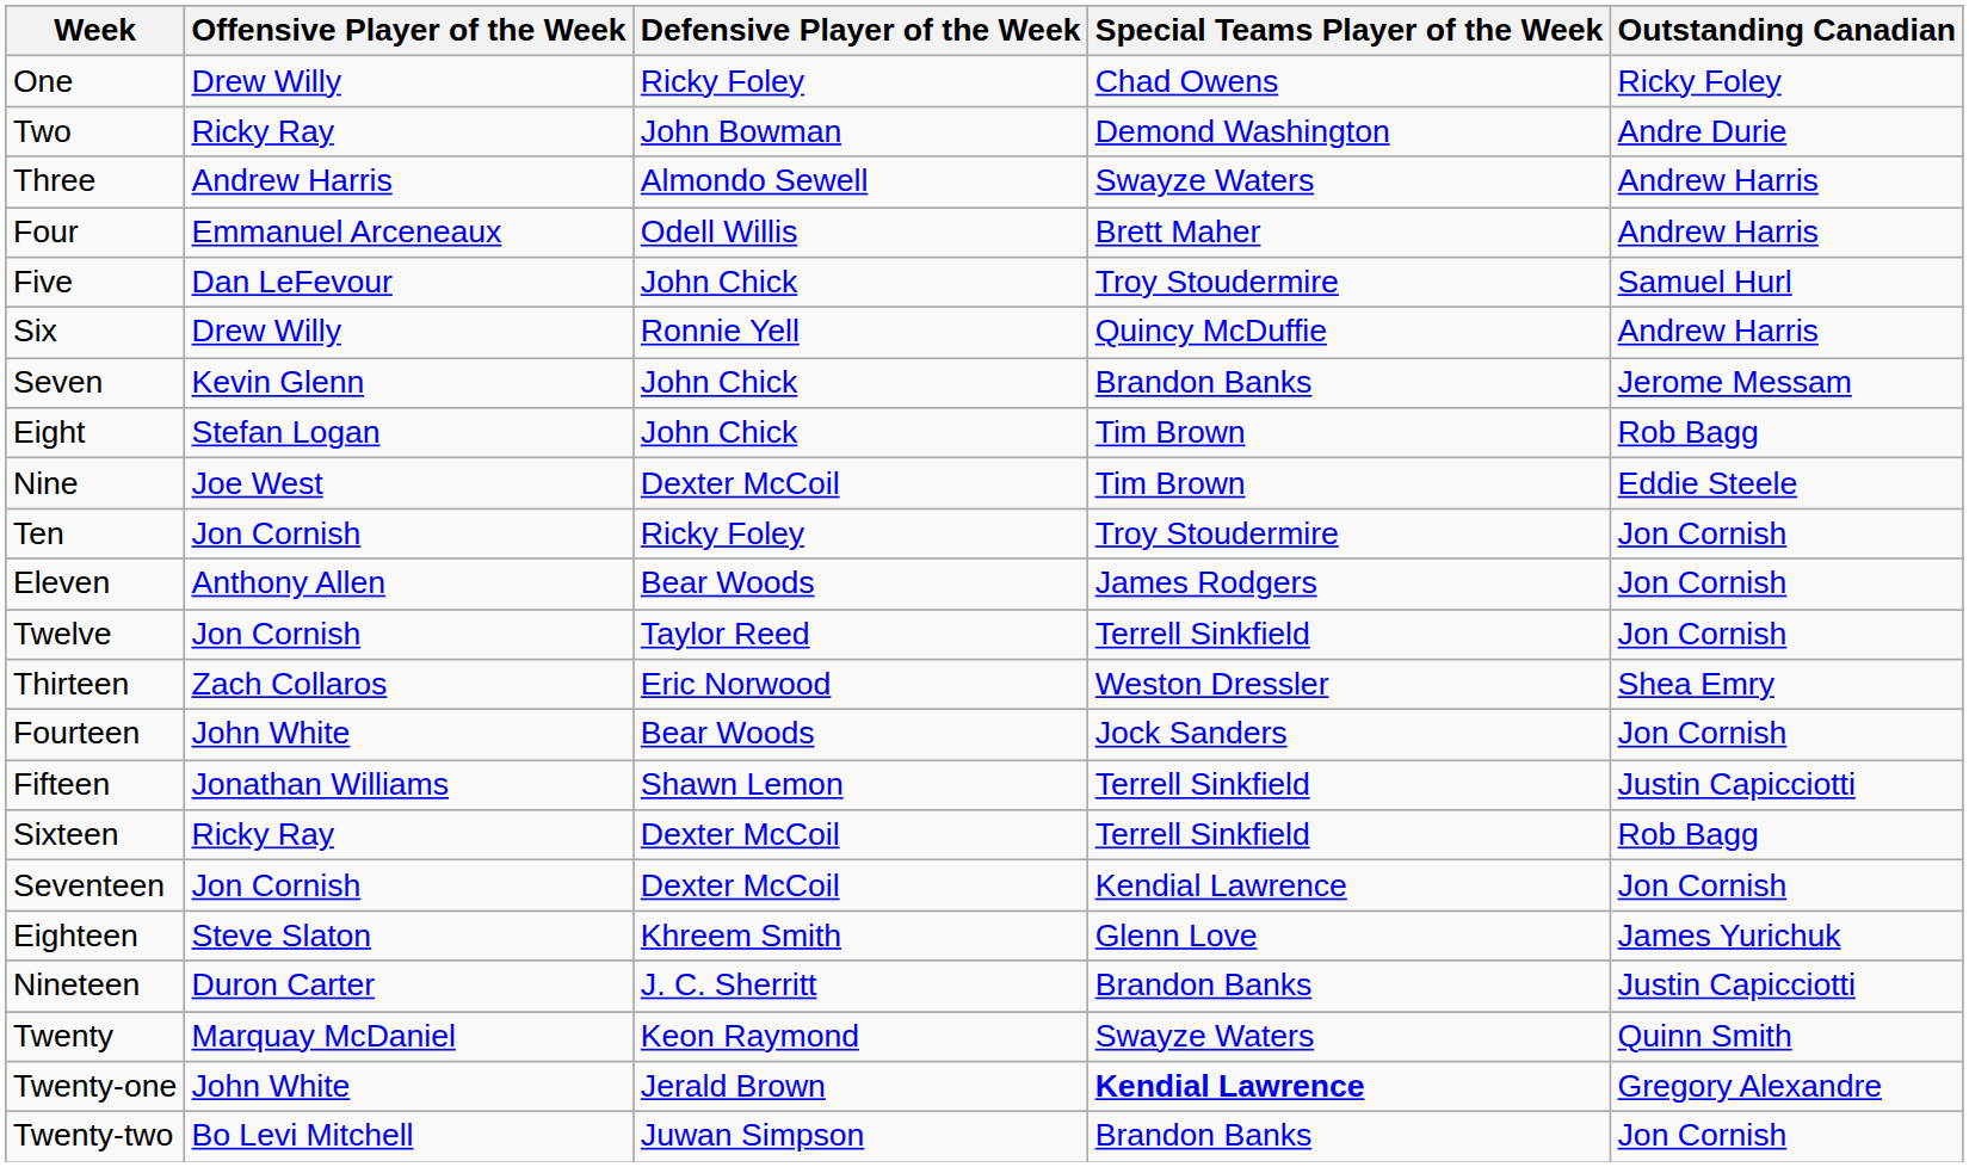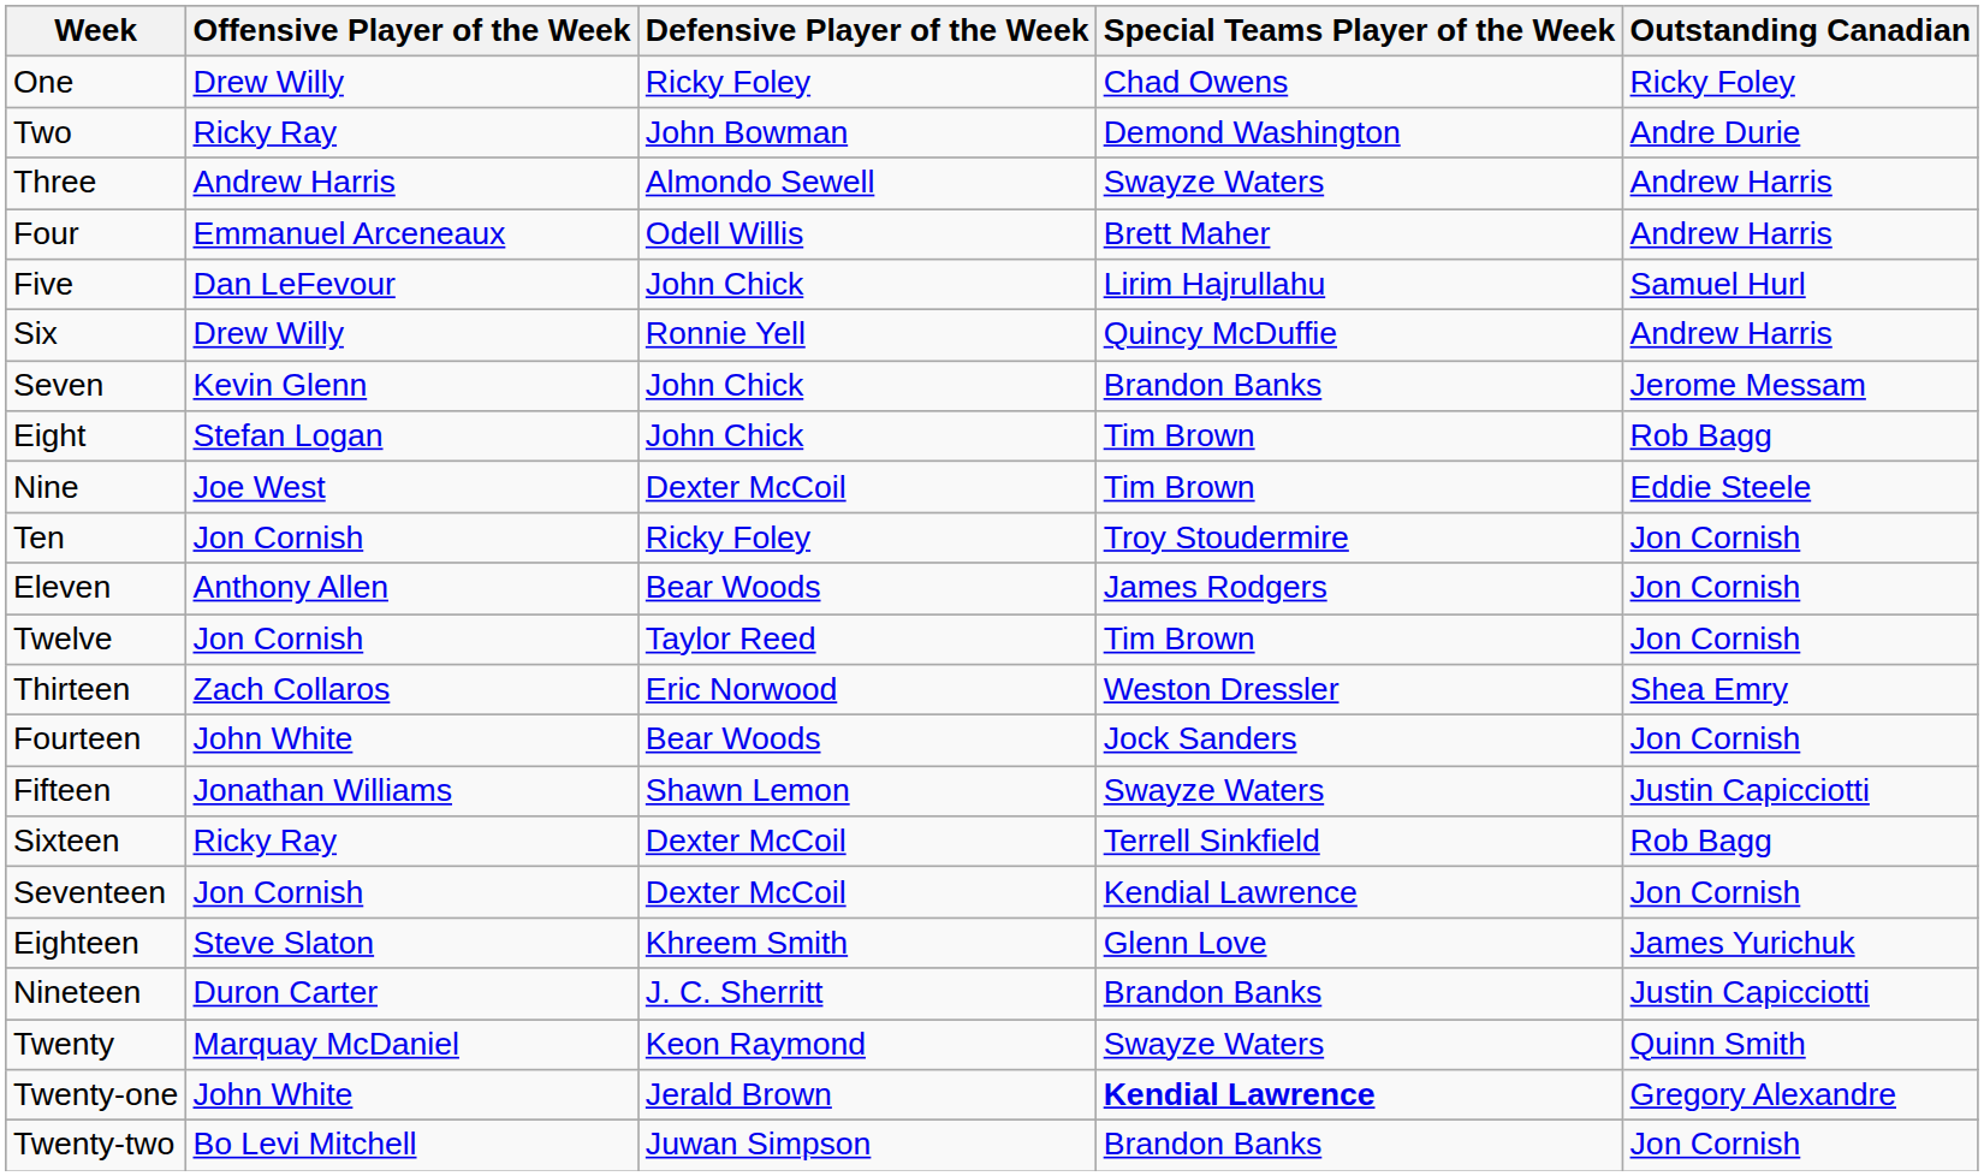Five | Special Teams Player of the Week: Troy Stoudermire -> Lirim Hajrullahu
Twelve | Special Teams Player of the Week: Terrell Sinkfield -> Tim Brown
Fifteen | Special Teams Player of the Week: Terrell Sinkfield -> Swayze Waters
